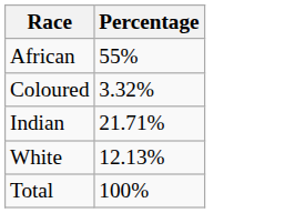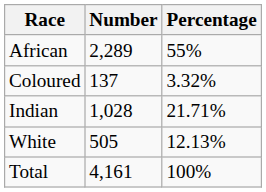+ column: Number | 2,289 | 137 | 1,028 | 505 | 4,161
